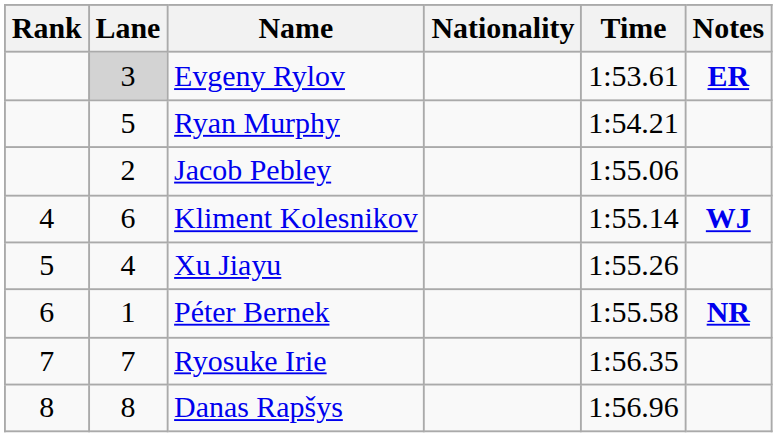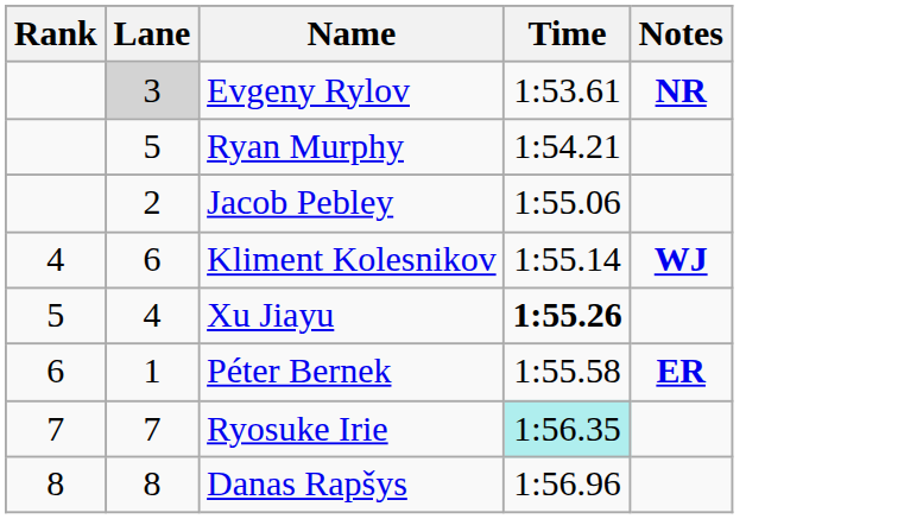- column: Nationality
Evgeny Rylov | Notes: ER -> NR
Xu Jiayu | Time: normal -> bold
Péter Bernek | Notes: NR -> ER
Ryosuke Irie | Time: no background -> paleturquoise background
